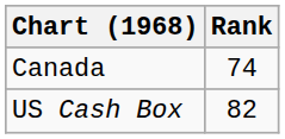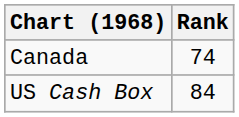US Cash Box | Rank: 82 -> 84
